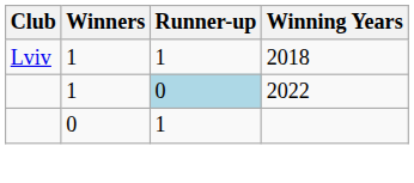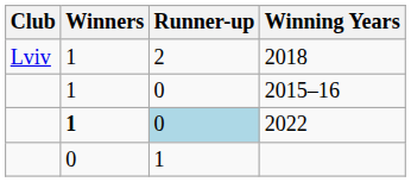2018 | Runner-up: 1 -> 2
+ row: 1 | 0 | 2015–16
2022 | Winners: normal -> bold
